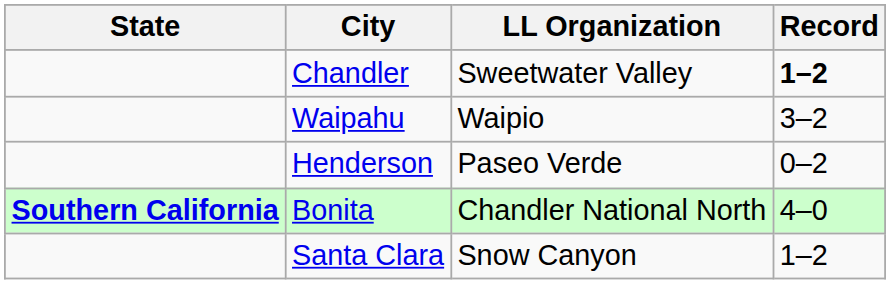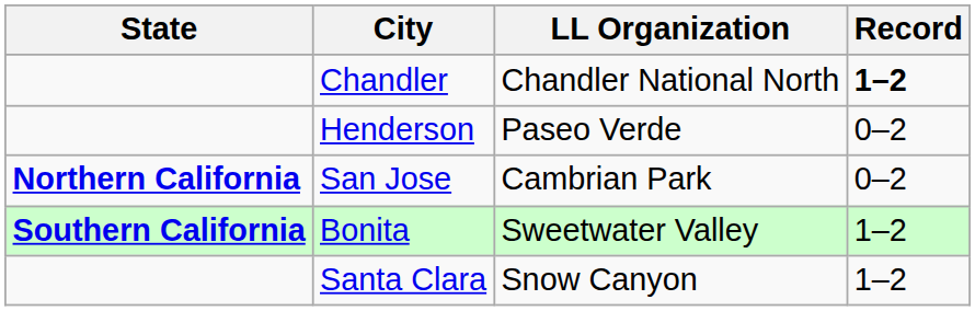Chandler | LL Organization: Sweetwater Valley -> Chandler National North
- row: Waipahu | Waipio | 3–2
+ row: Northern California | San Jose | Cambrian Park | 0–2
Bonita | LL Organization: Chandler National North -> Sweetwater Valley
Bonita | Record: 4–0 -> 1–2
